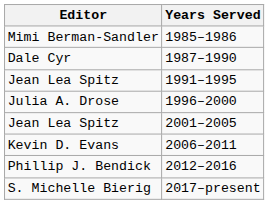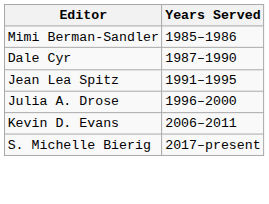- row: Jean Lea Spitz | 2001–2005
- row: Phillip J. Bendick | 2012–2016
